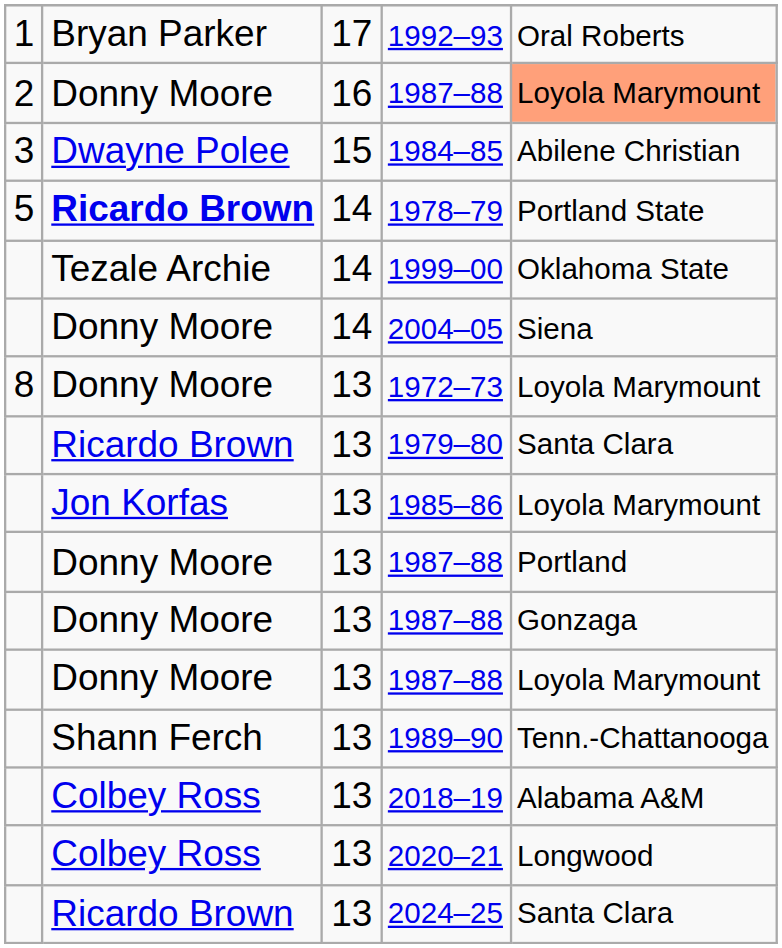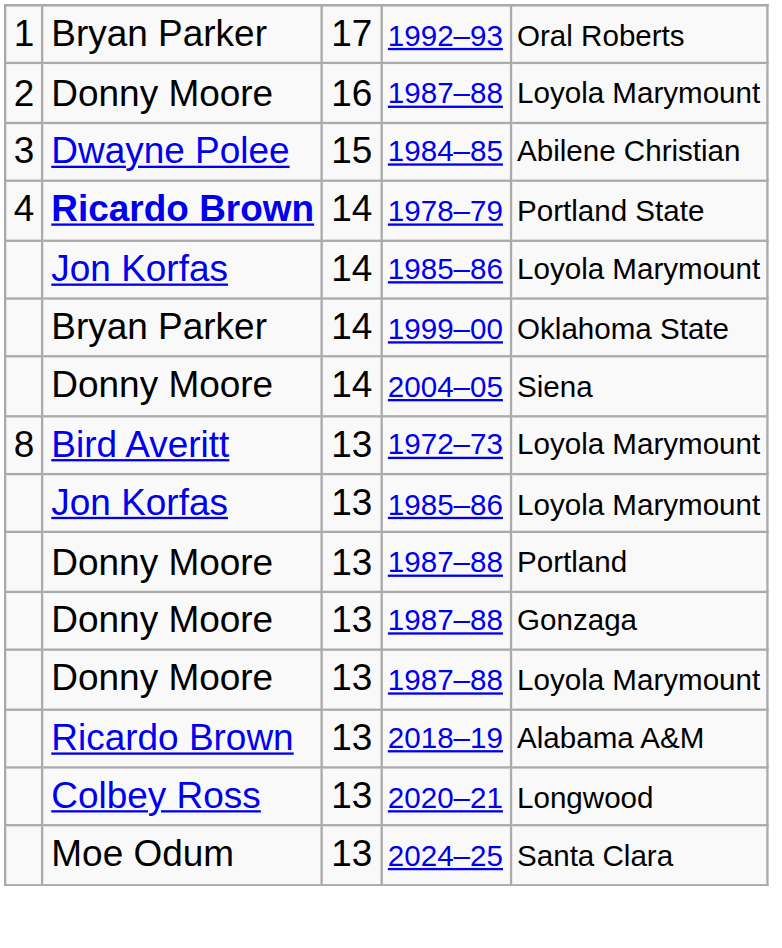16 / 1987–88 | column 5: lightsalmon background -> no background
1978–79 | column 1: 5 -> 4
+ row: Jon Korfas | 14 | 1985–86 | Loyola Marymount
1999–00 | column 2: Tezale Archie -> Bryan Parker
1972–73 | column 2: Donny Moore -> Bird Averitt
- row: Ricardo Brown | 13 | 1979–80 | Santa Clara
- row: Shann Ferch | 13 | 1989–90 | Tenn.-Chattanooga
2018–19 | column 2: Colbey Ross -> Ricardo Brown
2024–25 | column 2: Ricardo Brown -> Moe Odum
